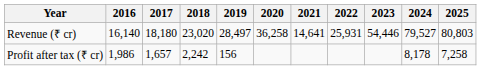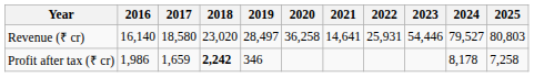Revenue (₹ cr) | 2017: 18,180 -> 18,580
Profit after tax (₹ cr) | 2017: 1,657 -> 1,659
Profit after tax (₹ cr) | 2018: normal -> bold
Profit after tax (₹ cr) | 2019: 156 -> 346
